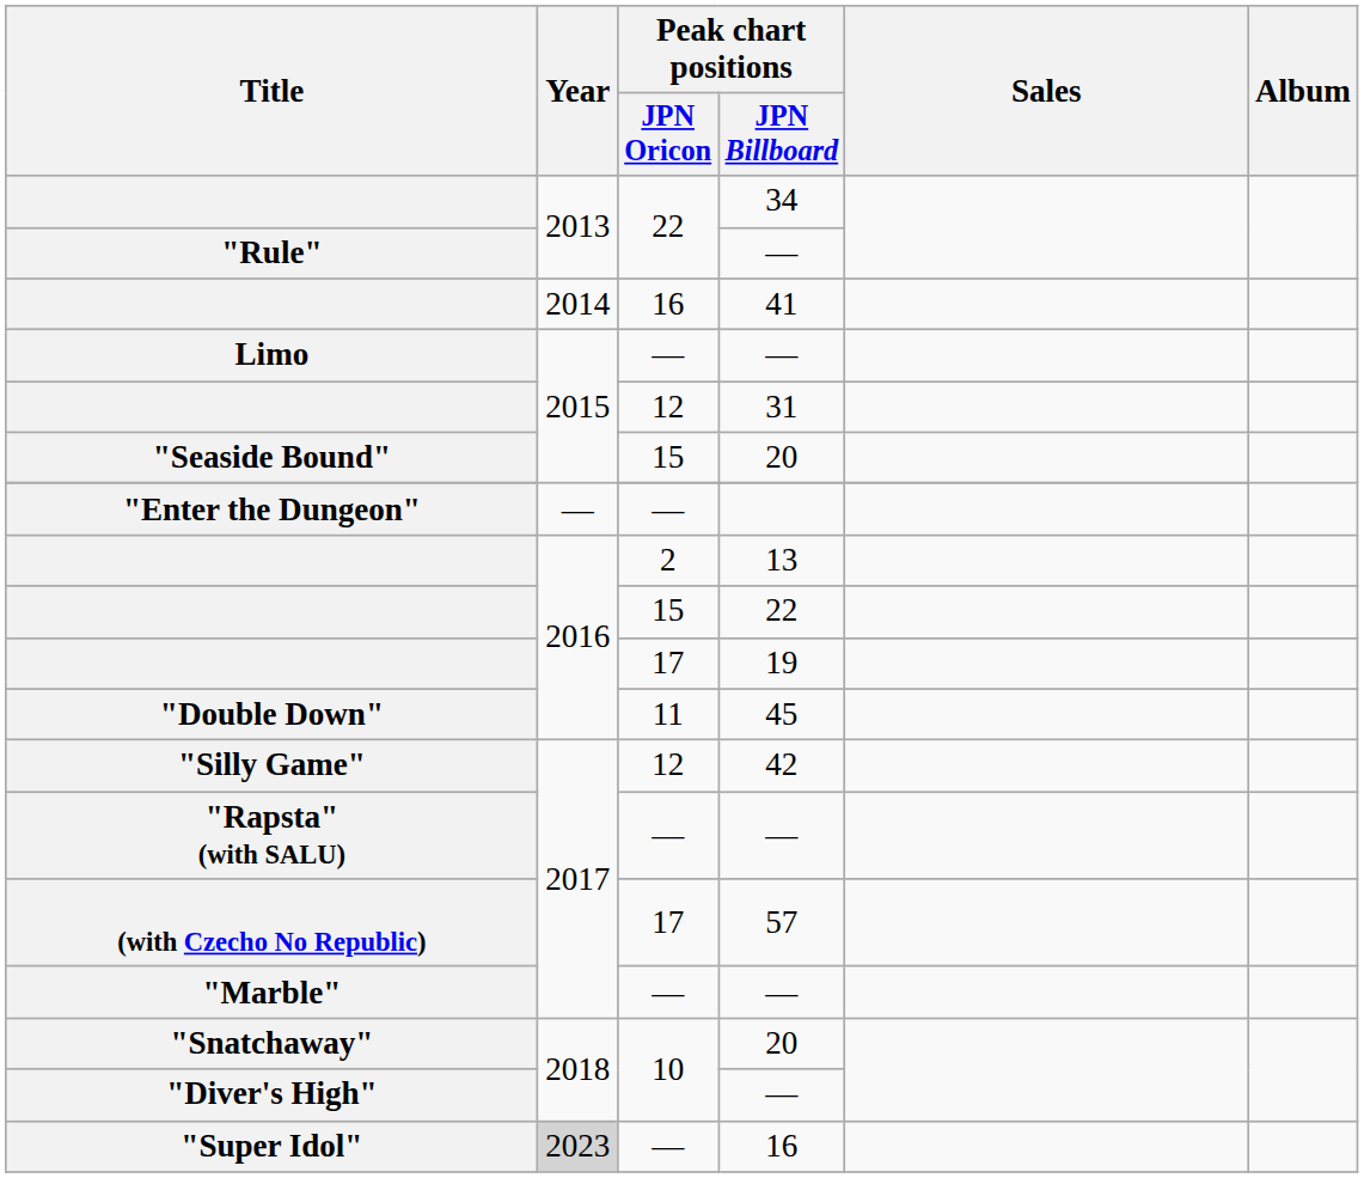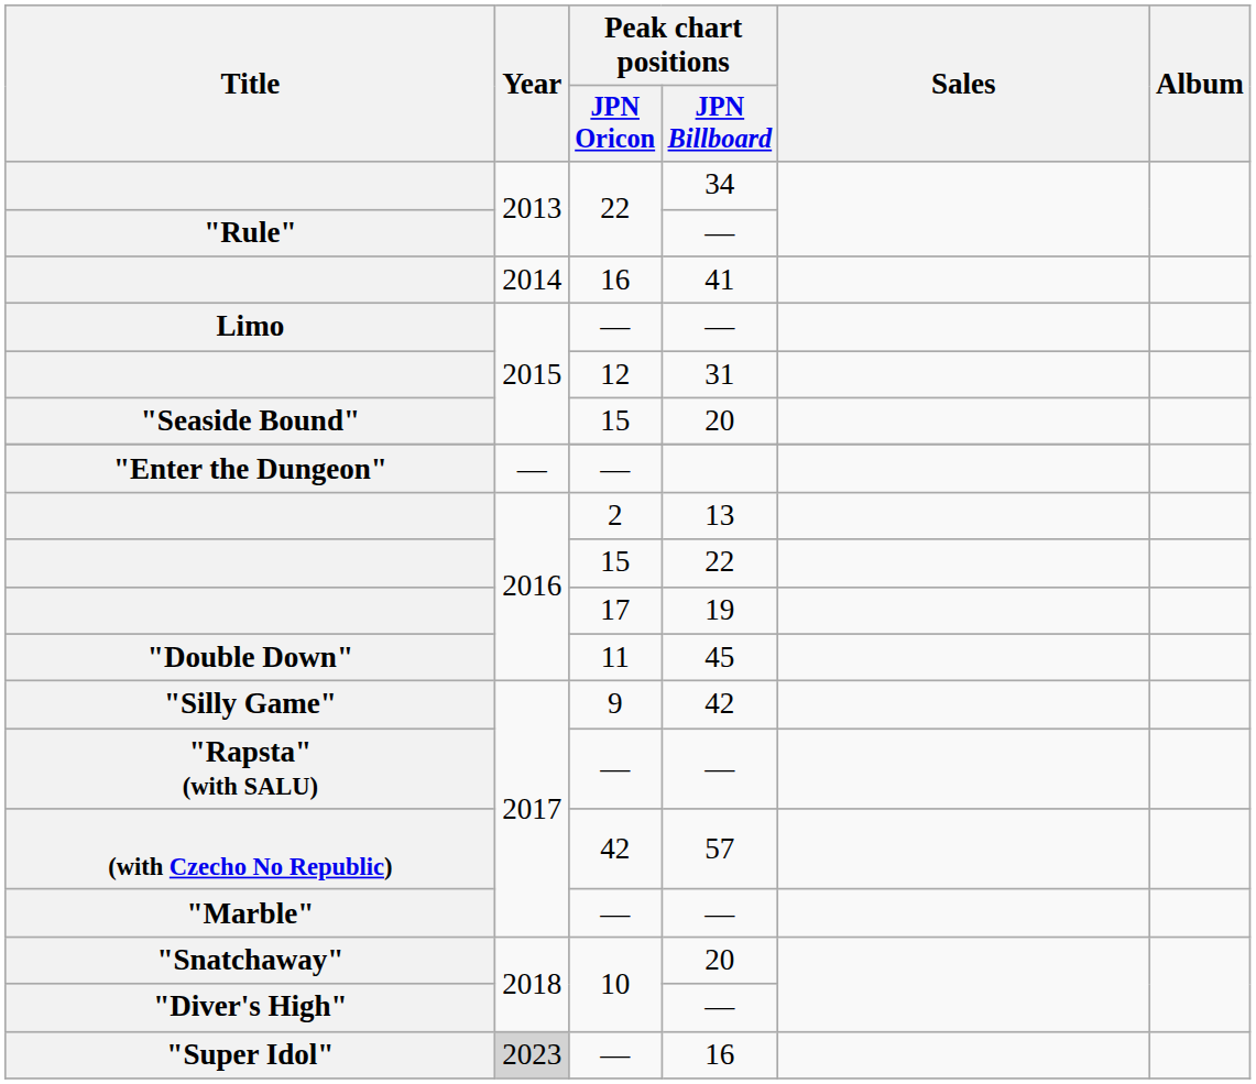"Silly Game" | Peak chart positions / JPN Oricon: 12 -> 9
(with Czecho No Republic) | Peak chart positions / JPN Oricon: 17 -> 42
